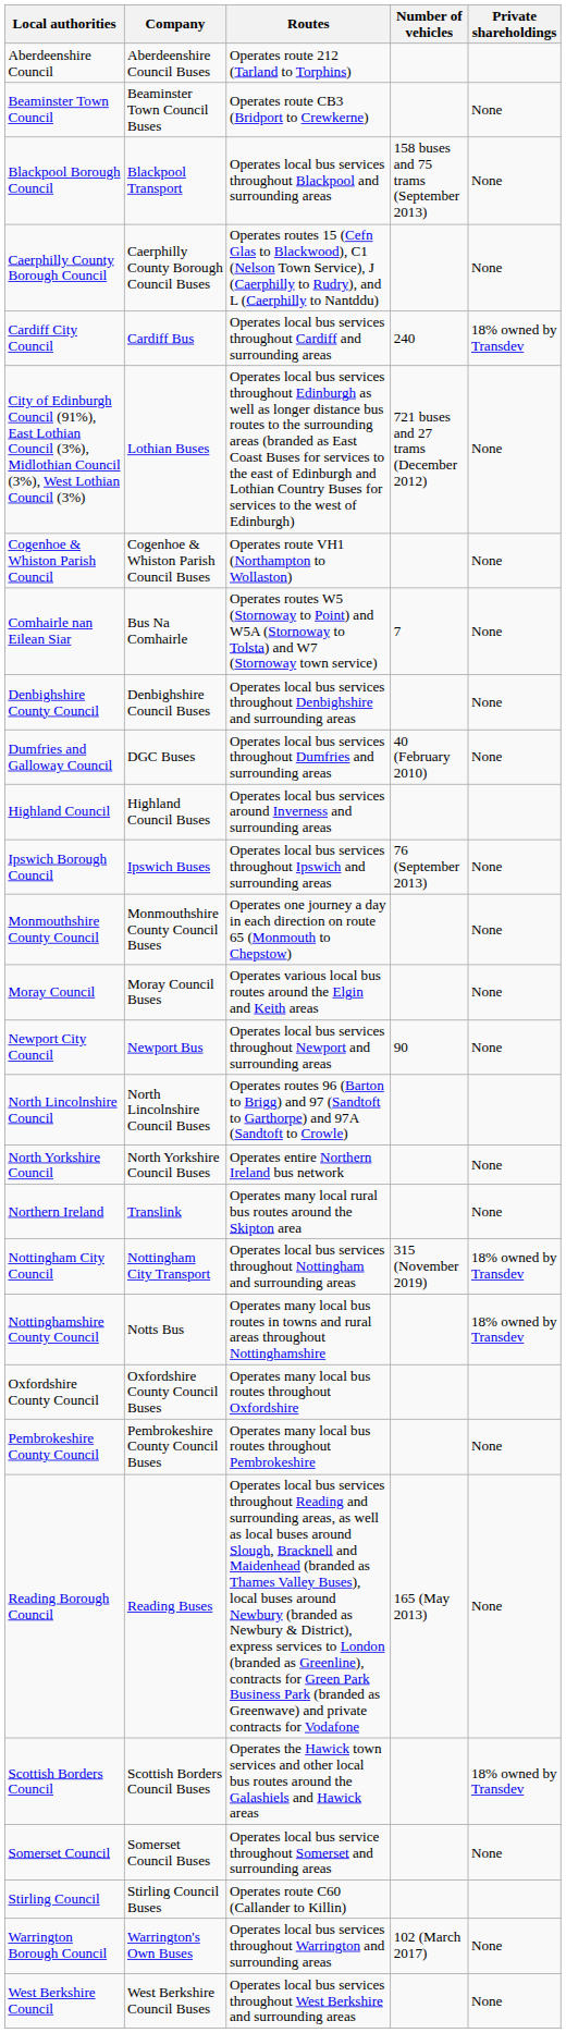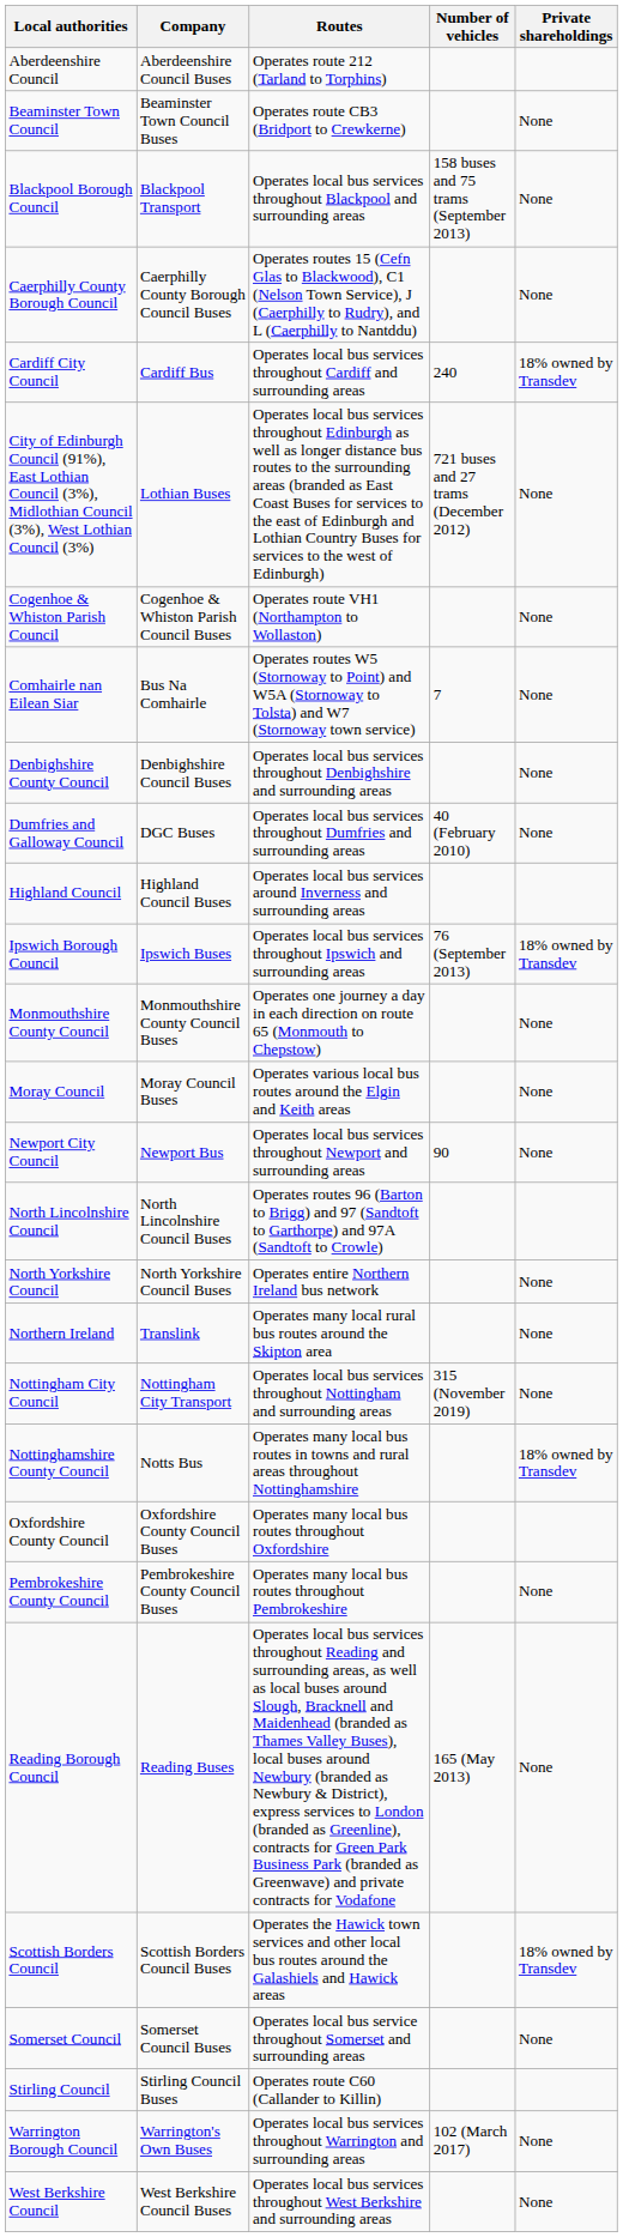Ipswich Borough Council | Private shareholdings: None -> 18% owned by Transdev
Nottingham City Council | Private shareholdings: 18% owned by Transdev -> None
